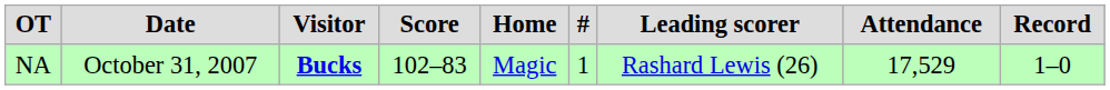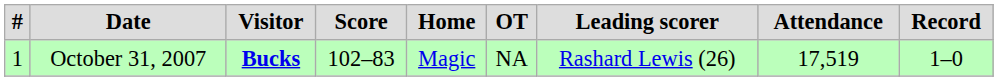columns swapped: # <-> OT
October 31, 2007 | Attendance: 17,529 -> 17,519
